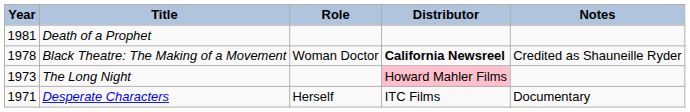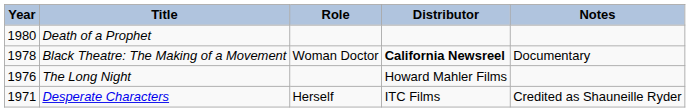Death of a Prophet | Year: 1981 -> 1980
Black Theatre: The Making of a Movement | Notes: Credited as Shauneille Ryder -> Documentary
The Long Night | Year: 1973 -> 1976
The Long Night | Distributor: pink background -> no background
Desperate Characters | Notes: Documentary -> Credited as Shauneille Ryder
